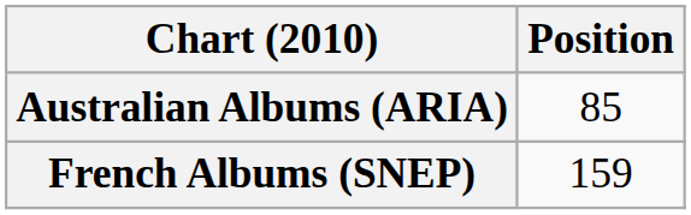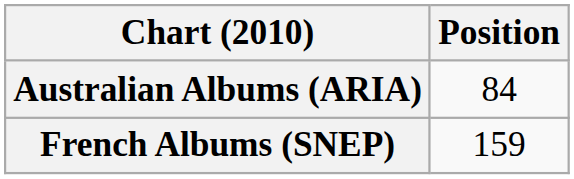Australian Albums (ARIA) | Position: 85 -> 84
